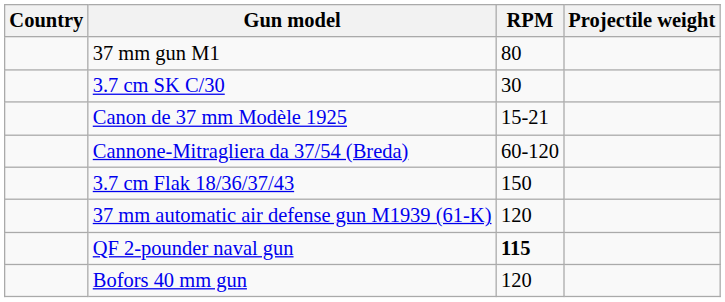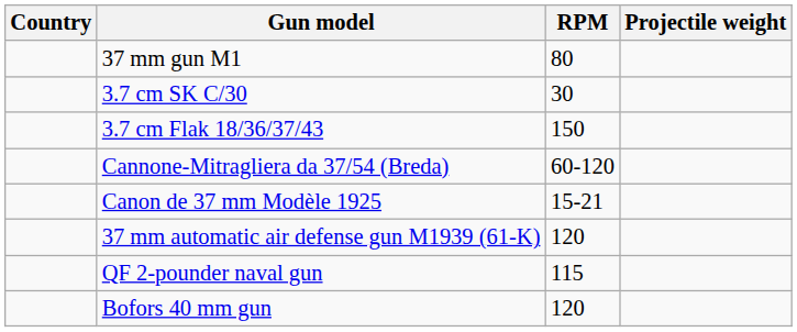rows swapped: Canon de 37 mm Modèle 1925 <-> 3.7 cm Flak 18/36/37/43
QF 2-pounder naval gun | RPM: bold -> normal
